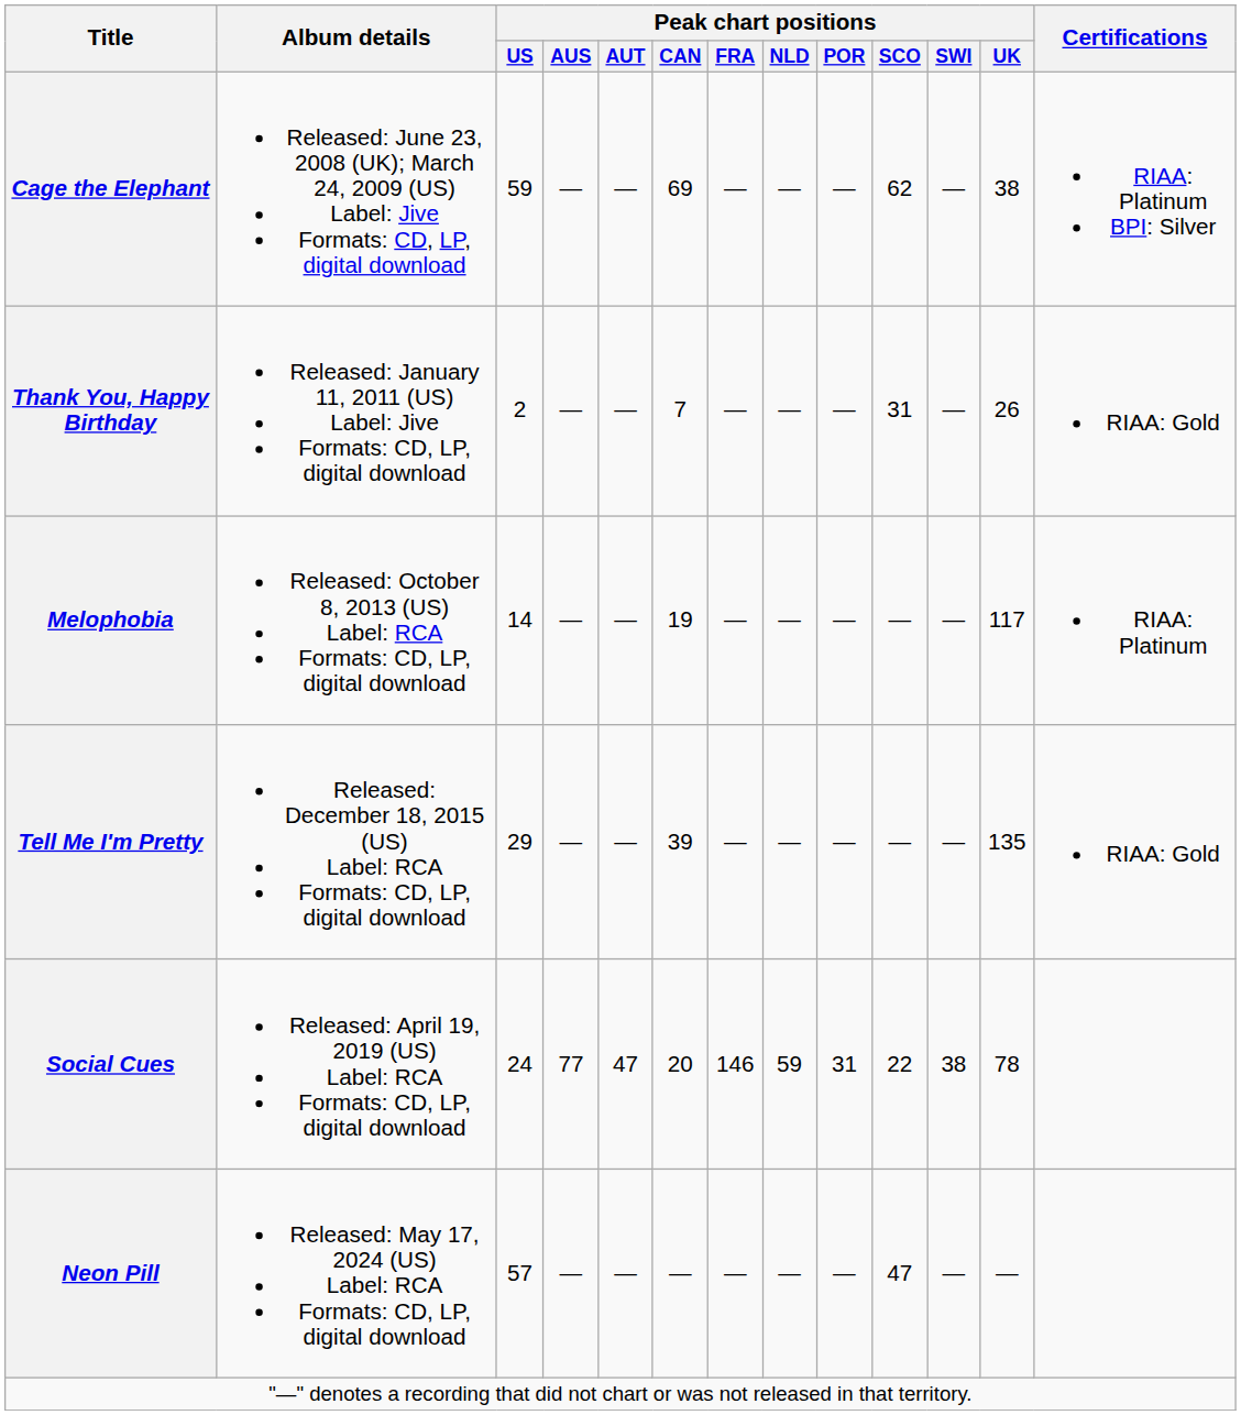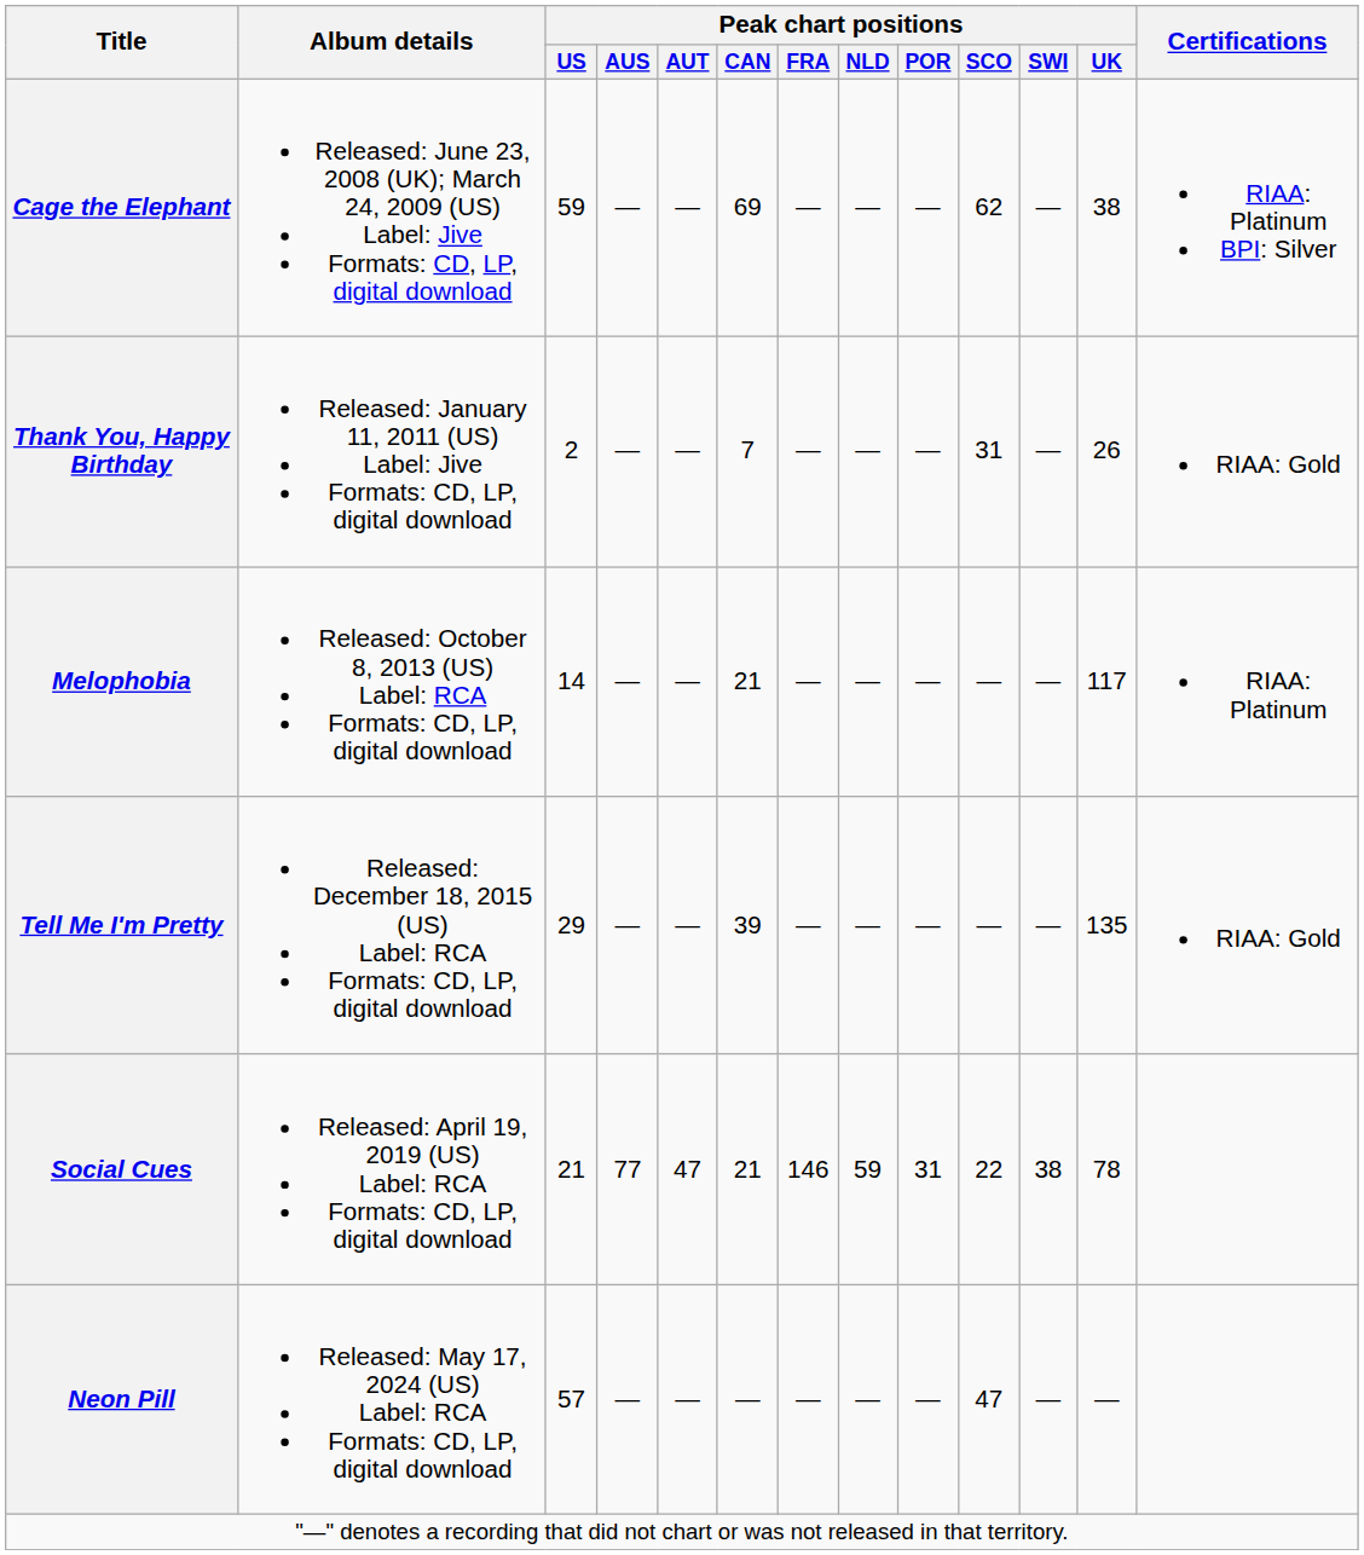Melophobia | Peak chart positions / CAN: 19 -> 21
Social Cues | Peak chart positions / US: 24 -> 21
Social Cues | Peak chart positions / CAN: 20 -> 21
